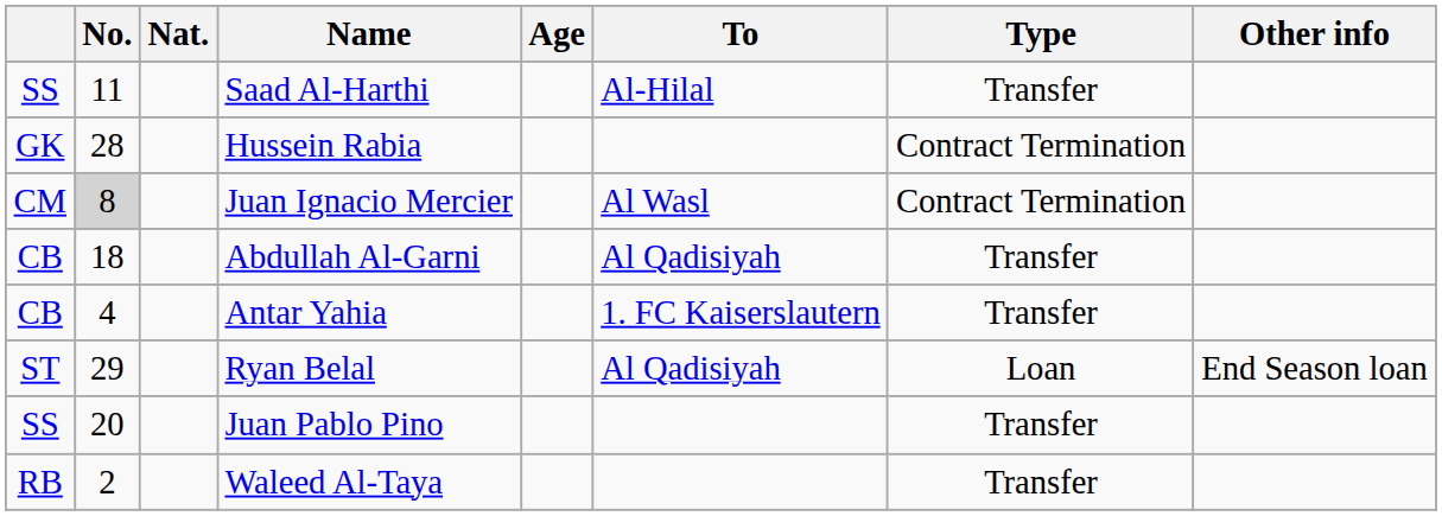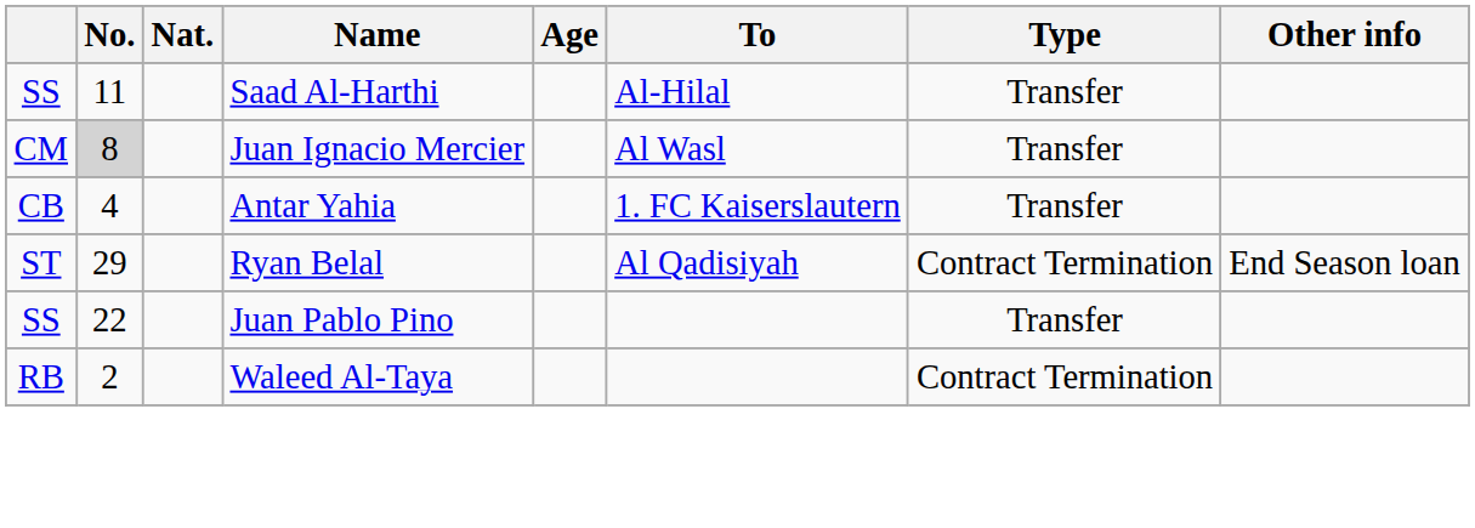- row: GK | 28 | Hussein Rabia | Contract Termination
Juan Ignacio Mercier | Type: Contract Termination -> Transfer
- row: CB | 18 | Abdullah Al-Garni | Al Qadisiyah | Transfer
Ryan Belal | Type: Loan -> Contract Termination
Juan Pablo Pino | No.: 20 -> 22
Waleed Al-Taya | Type: Transfer -> Contract Termination
